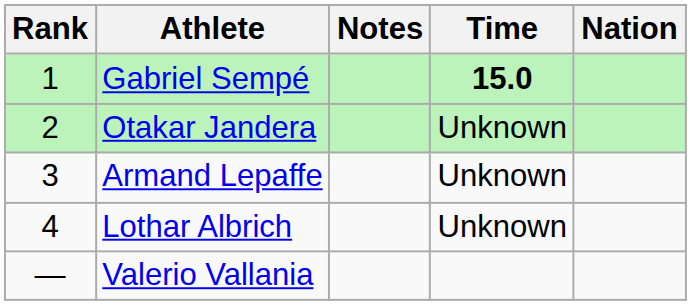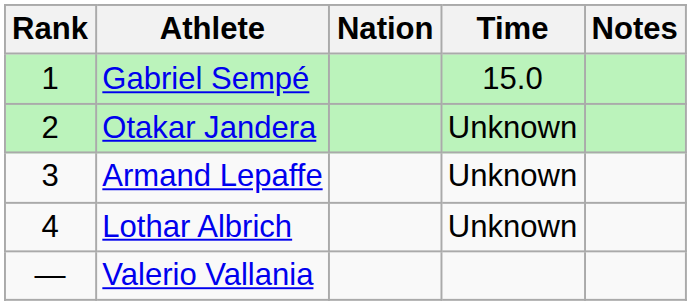columns swapped: Nation <-> Notes
Gabriel Sempé | Time: bold -> normal
